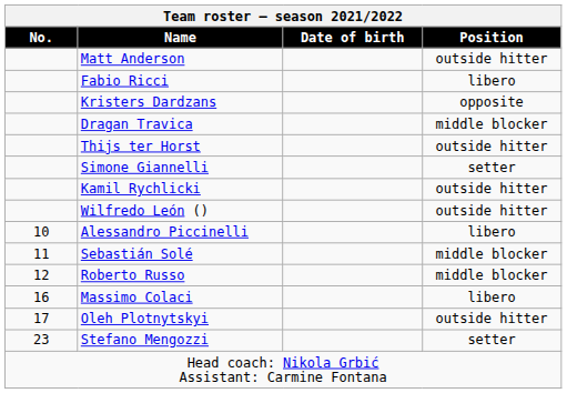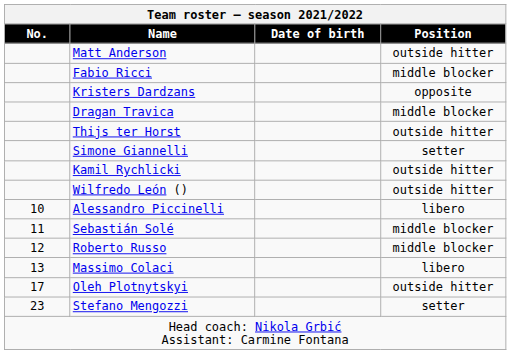Fabio Ricci | Position: libero -> middle blocker
Massimo Colaci | No.: 16 -> 13
